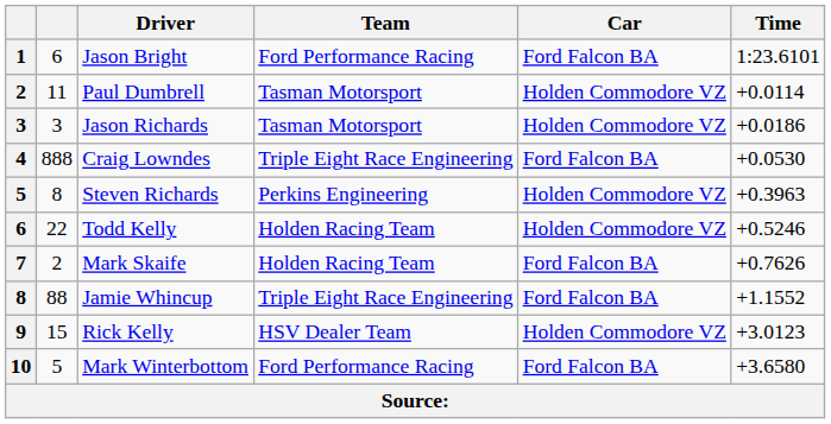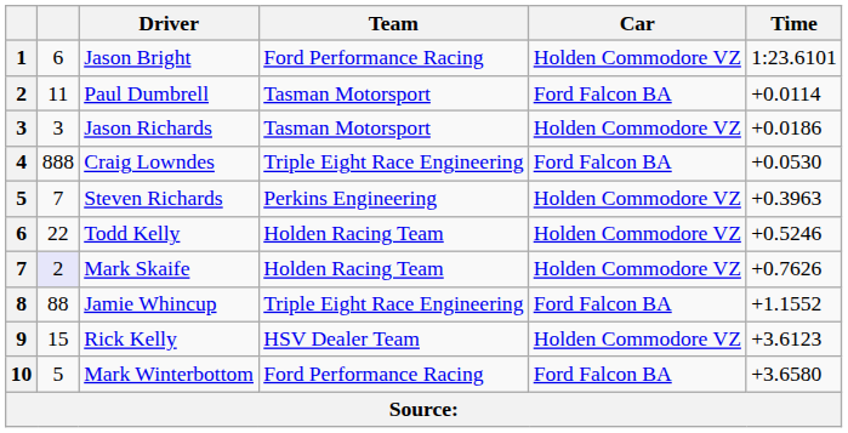Jason Bright | Car: Ford Falcon BA -> Holden Commodore VZ
Paul Dumbrell | Car: Holden Commodore VZ -> Ford Falcon BA
Steven Richards | column 2: 8 -> 7
Mark Skaife | column 2: no background -> lavender background
Mark Skaife | Car: Ford Falcon BA -> Holden Commodore VZ
Rick Kelly | Time: +3.0123 -> +3.6123
